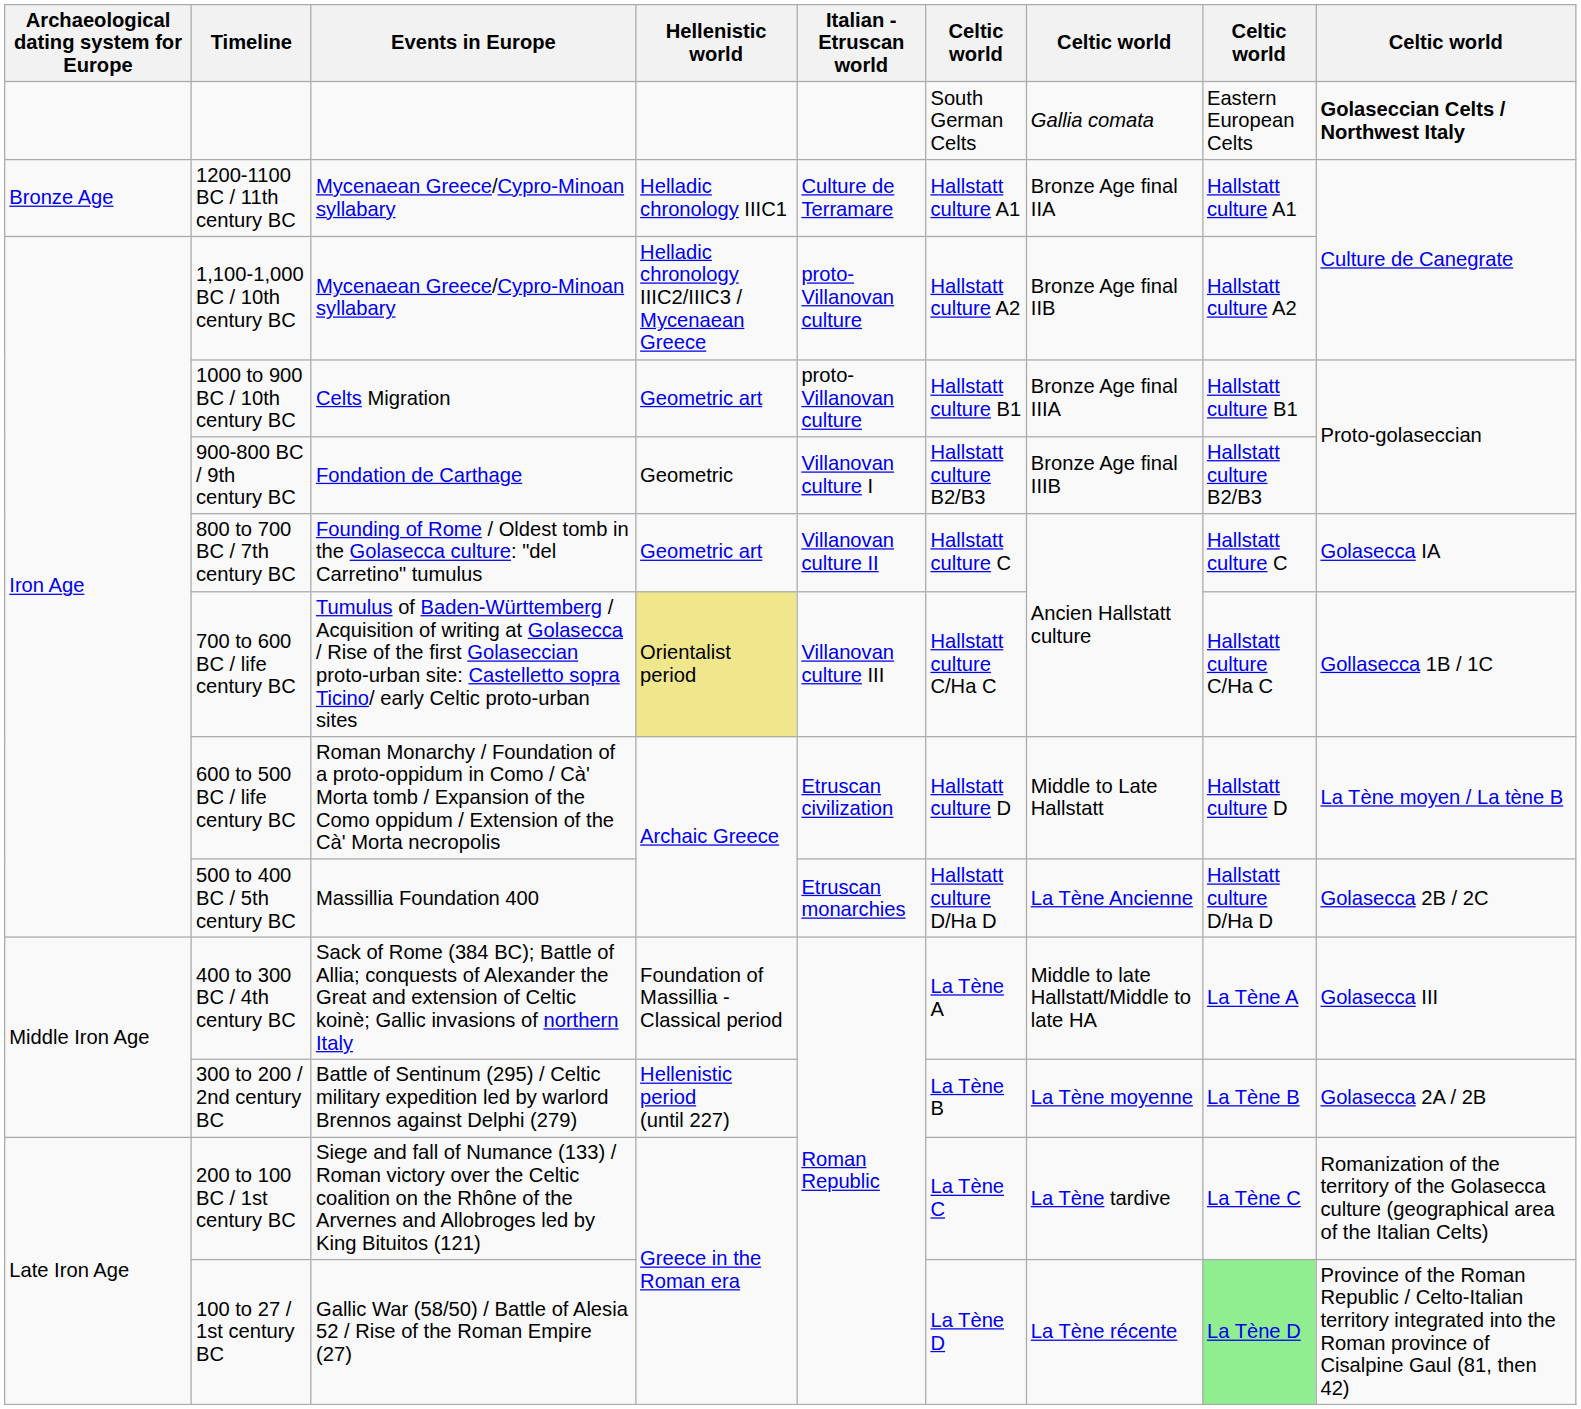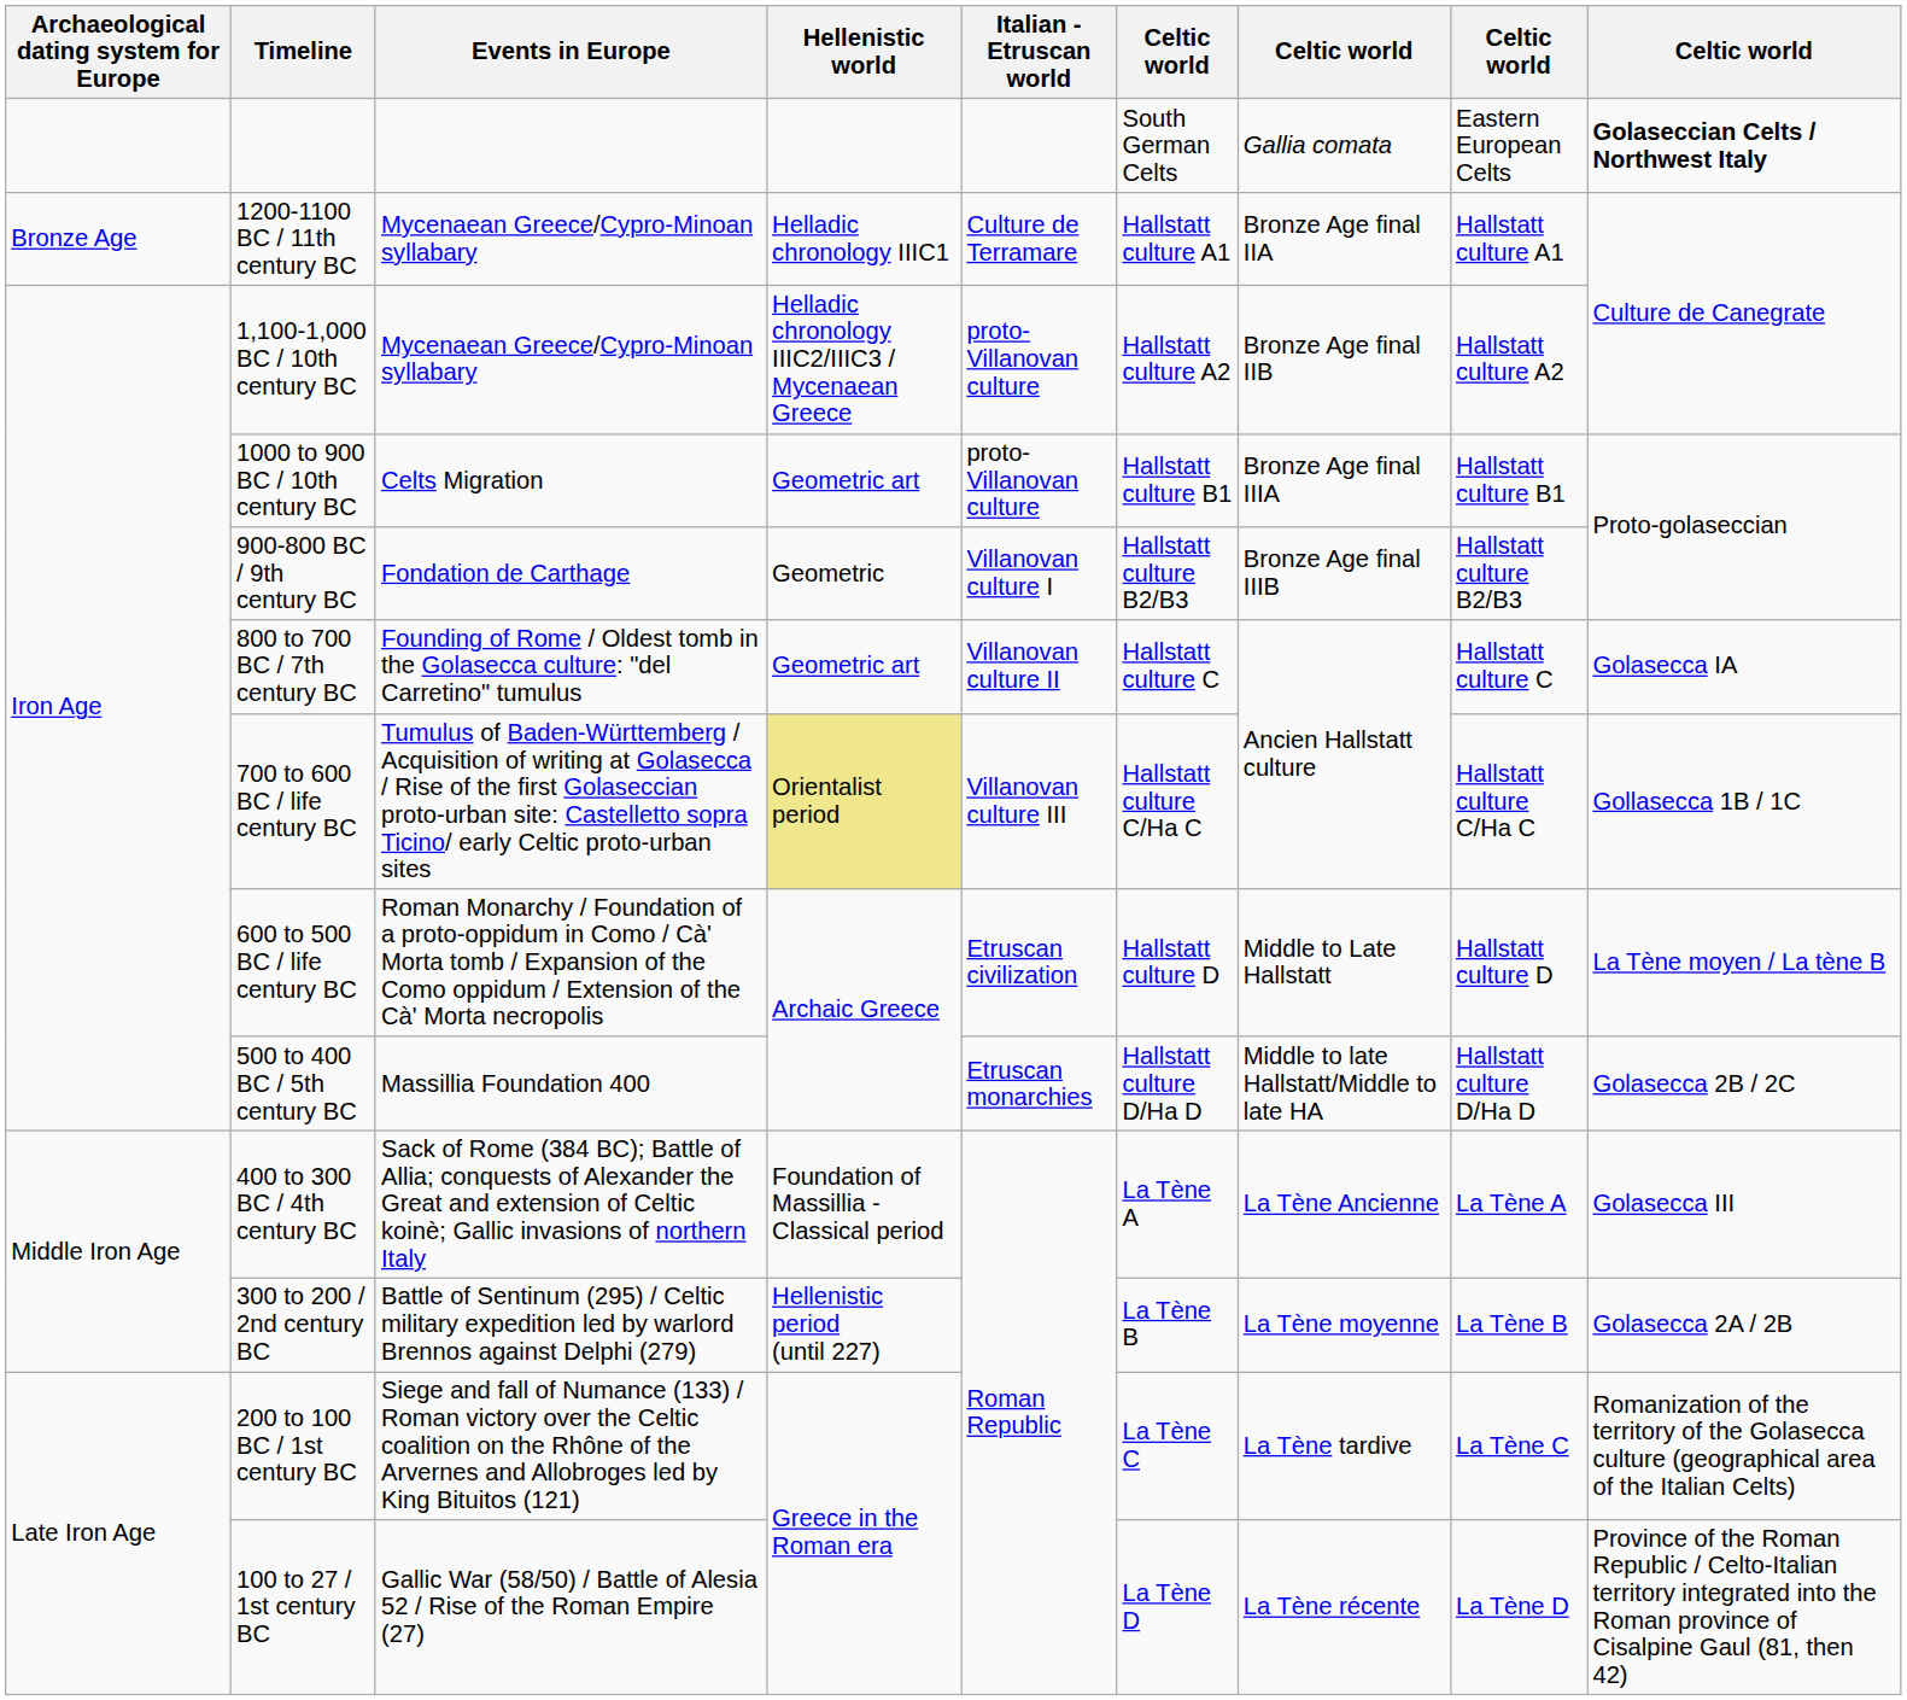500 to 400 BC / 5th century BC | column 7: La Tène Ancienne -> Middle to late Hallstatt/Middle to late HA
400 to 300 BC / 4th century BC | column 7: Middle to late Hallstatt/Middle to late HA -> La Tène Ancienne
100 to 27 / 1st century BC | column 8: lightgreen background -> no background
